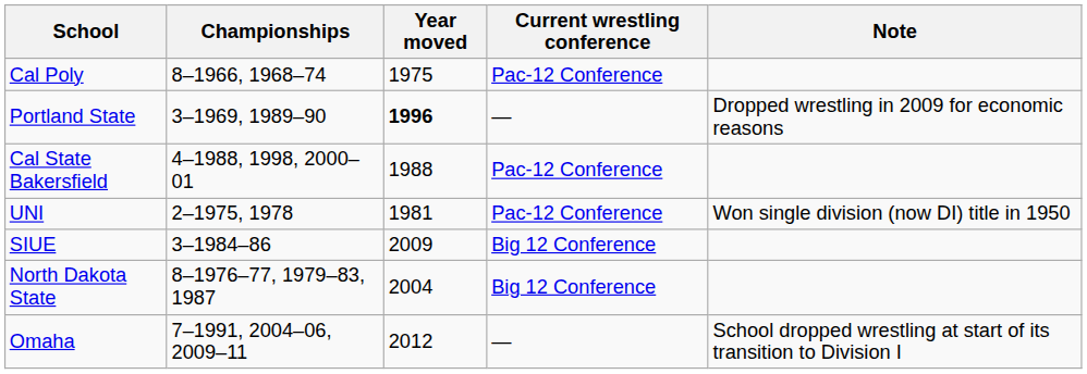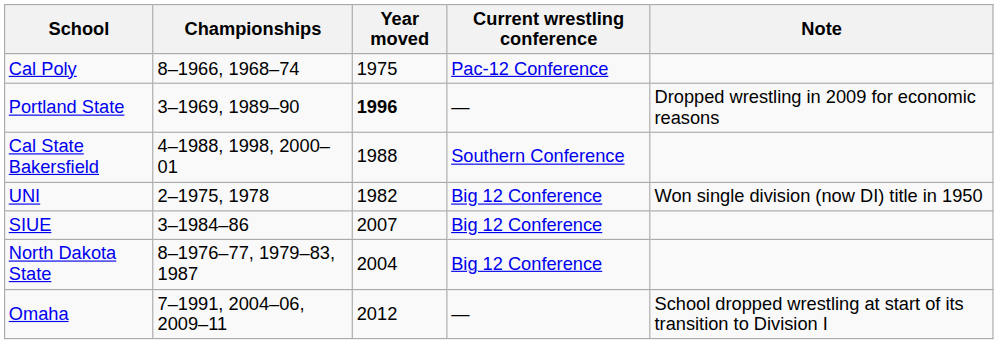Cal State Bakersfield | Current wrestling conference: Pac-12 Conference -> Southern Conference
UNI | Year moved: 1981 -> 1982
UNI | Current wrestling conference: Pac-12 Conference -> Big 12 Conference
SIUE | Year moved: 2009 -> 2007
